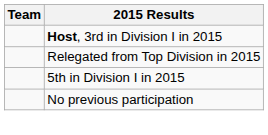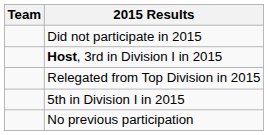+ row: Did not participate in 2015
